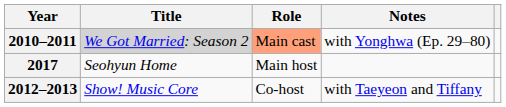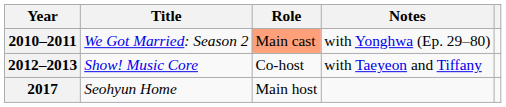2010–2011 | Title: lightgrey background -> no background
rows swapped: 2012–2013 <-> 2017
